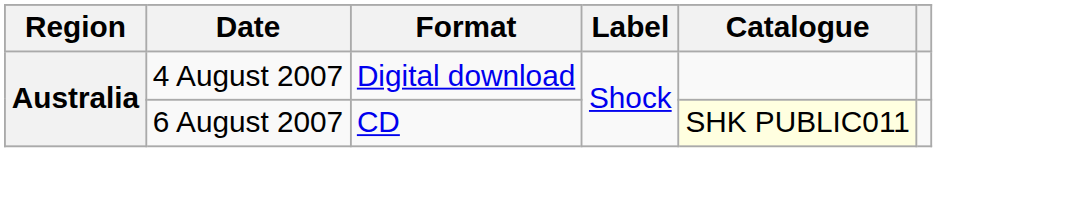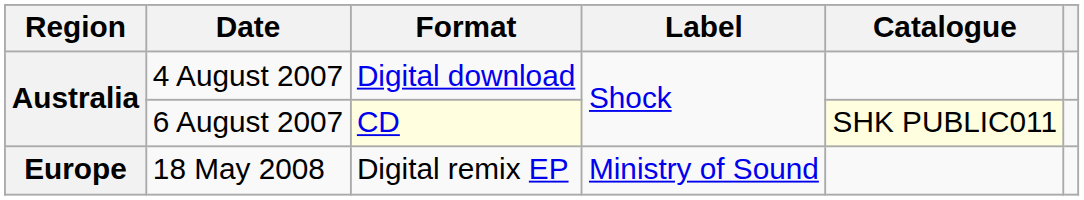6 August 2007 | Format: no background -> lightyellow background
+ row: Europe | 18 May 2008 | Digital remix EP | Ministry of Sound
